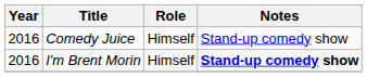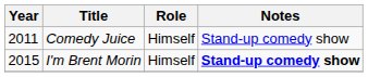Comedy Juice | Year: 2016 -> 2011
I'm Brent Morin | Year: 2016 -> 2015
